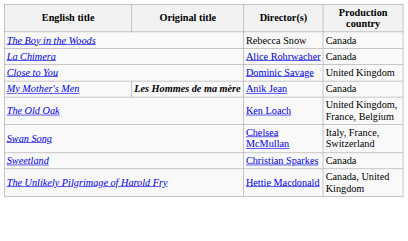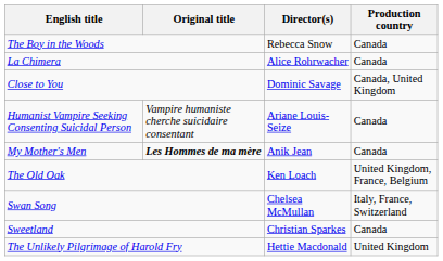Close to You | Production country: United Kingdom -> Canada, United Kingdom
+ row: Humanist Vampire Seeking Consenting Suicidal Person | Vampire humaniste cherche suicidaire consentant | Ariane Louis-Seize | Canada
The Unlikely Pilgrimage of Harold Fry | Production country: Canada, United Kingdom -> United Kingdom
